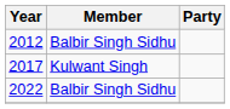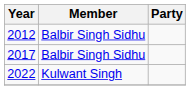2017 | Member: Kulwant Singh -> Balbir Singh Sidhu
2022 | Member: Balbir Singh Sidhu -> Kulwant Singh
